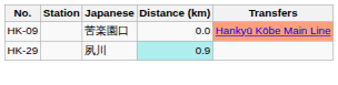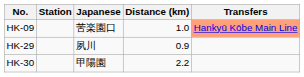HK-09 | Distance (km): 0.0 -> 1.0
HK-29 | Distance (km): paleturquoise background -> no background
+ row: HK-30 | 甲陽園 | 2.2
